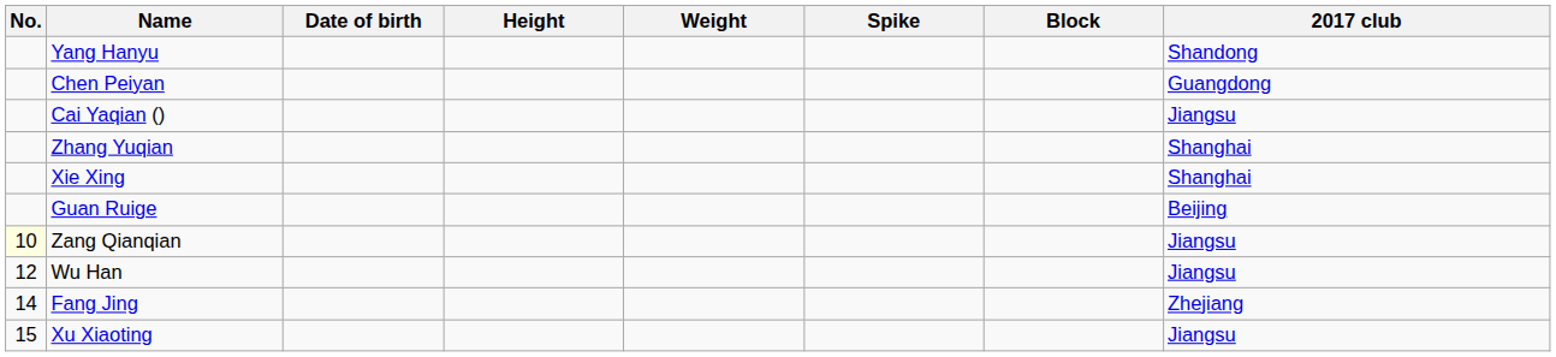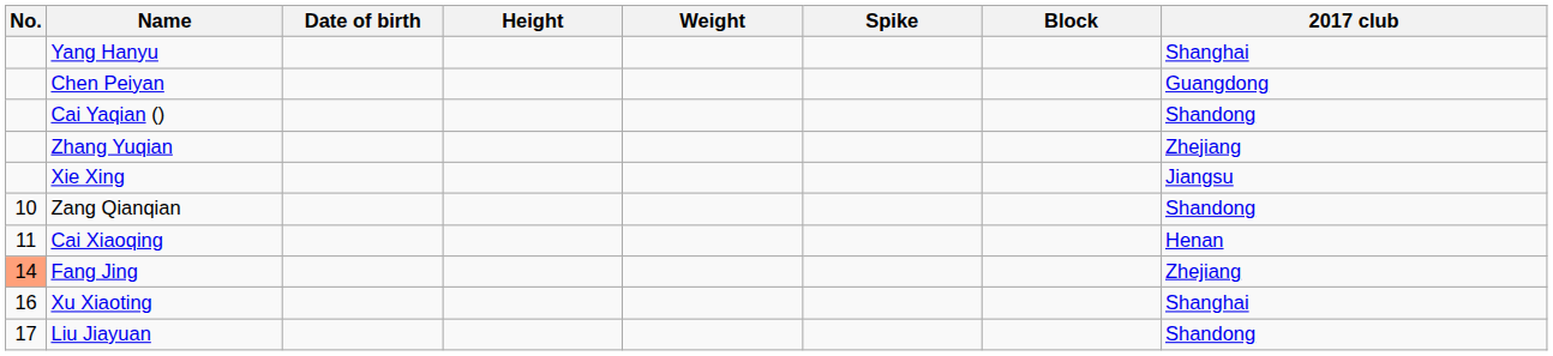Yang Hanyu | 2017 club: Shandong -> Shanghai
Cai Yaqian () | 2017 club: Jiangsu -> Shandong
Zhang Yuqian | 2017 club: Shanghai -> Zhejiang
Xie Xing | 2017 club: Shanghai -> Jiangsu
- row: Guan Ruige | Beijing
Zang Qianqian | No.: lightyellow background -> no background
Zang Qianqian | 2017 club: Jiangsu -> Shandong
+ row: 11 | Cai Xiaoqing | Henan
- row: 12 | Wu Han | Jiangsu
Fang Jing | No.: no background -> lightsalmon background
Xu Xiaoting | No.: 15 -> 16
Xu Xiaoting | 2017 club: Jiangsu -> Shanghai
+ row: 17 | Liu Jiayuan | Shandong
